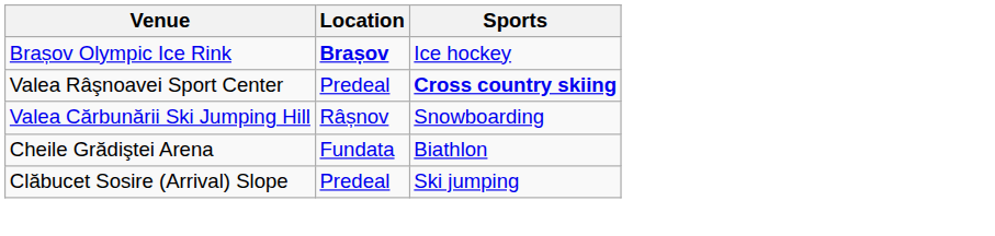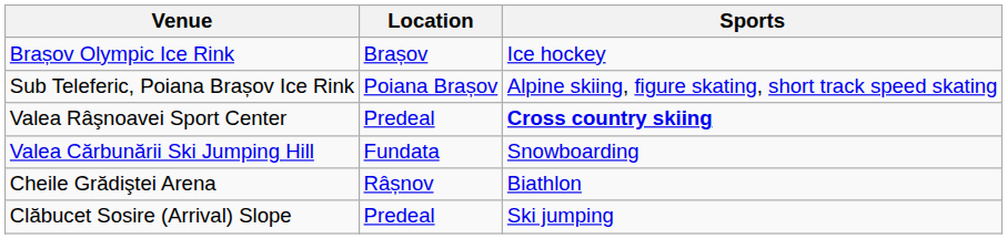Brașov Olympic Ice Rink | Location: bold -> normal
+ row: Sub Teleferic, Poiana Brașov Ice Rink | Poiana Brașov | Alpine skiing, figure skating, short track speed skating
Valea Cărbunării Ski Jumping Hill | Location: Râșnov -> Fundata
Cheile Grădiştei Arena | Location: Fundata -> Râșnov
